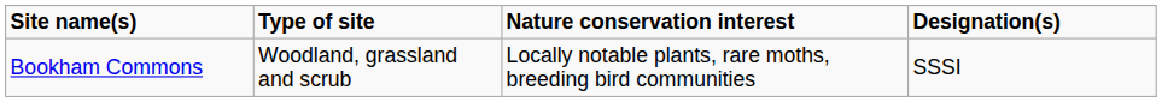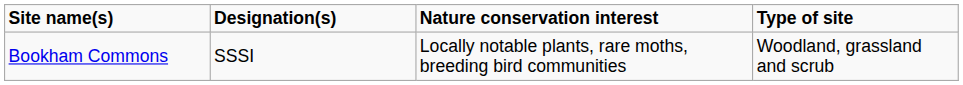columns swapped: Type of site <-> Designation(s)
